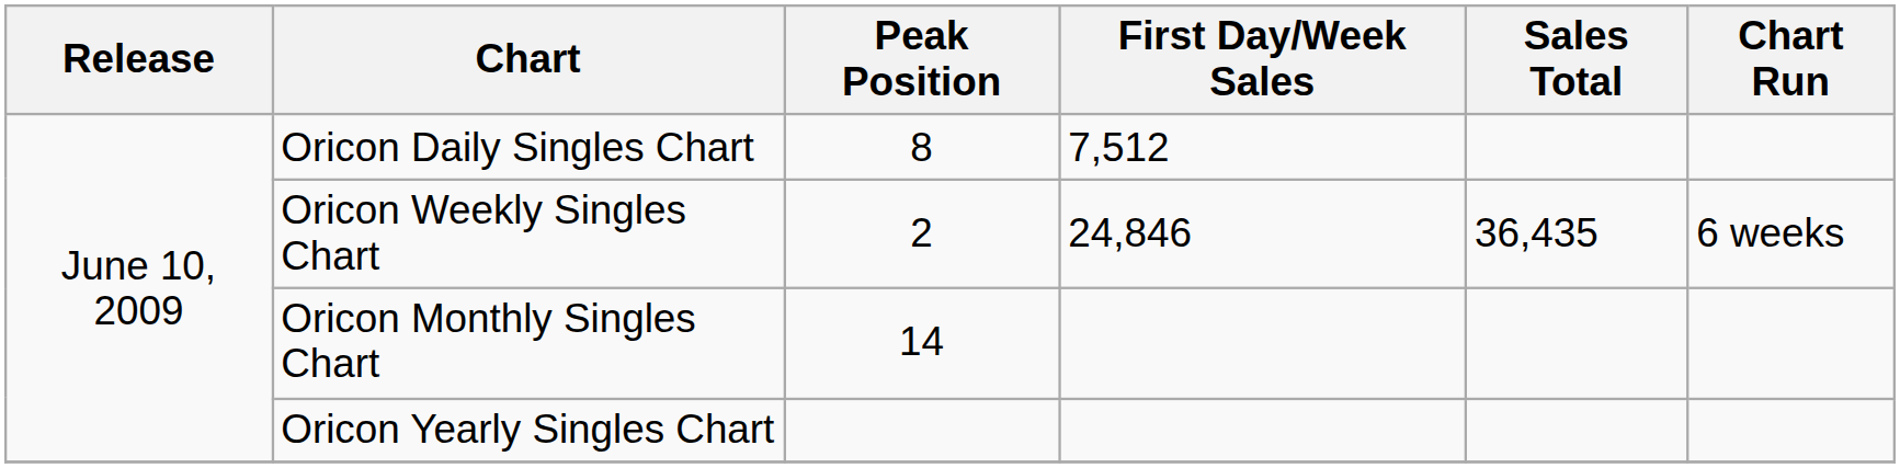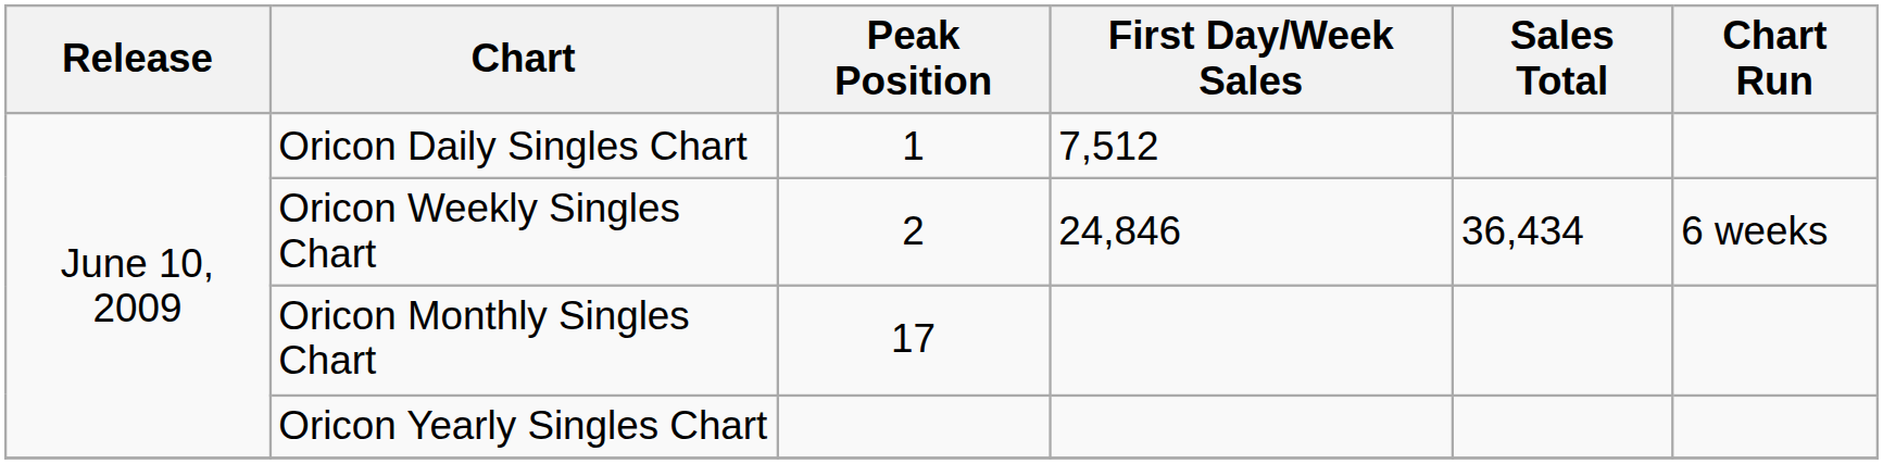Oricon Daily Singles Chart | Peak Position: 8 -> 1
Oricon Weekly Singles Chart | Sales Total: 36,435 -> 36,434
Oricon Monthly Singles Chart | Peak Position: 14 -> 17
